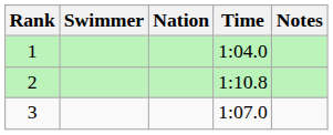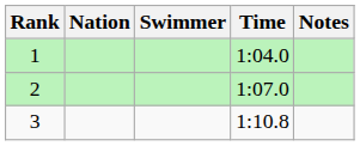columns swapped: Swimmer <-> Nation
2 | Time: 1:10.8 -> 1:07.0
3 | Time: 1:07.0 -> 1:10.8
